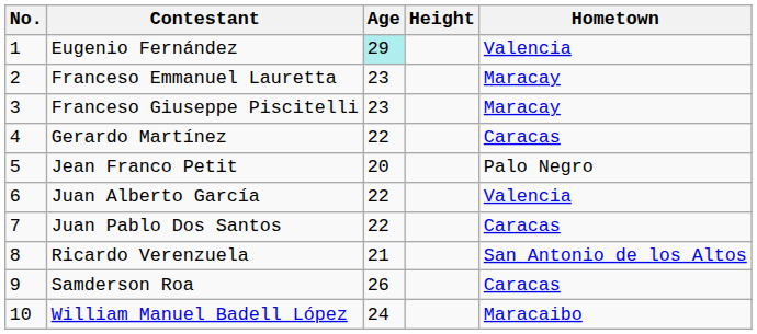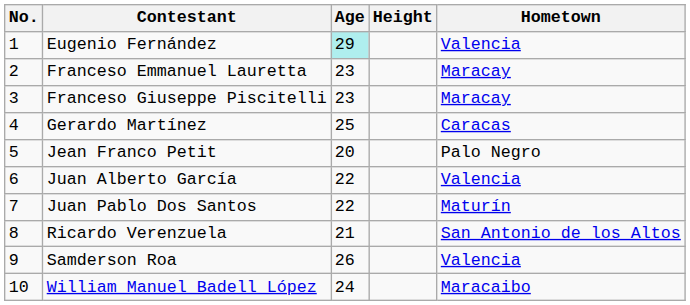Gerardo Martínez | Age: 22 -> 25
Juan Pablo Dos Santos | Hometown: Caracas -> Maturín
Samderson Roa | Hometown: Caracas -> Valencia
